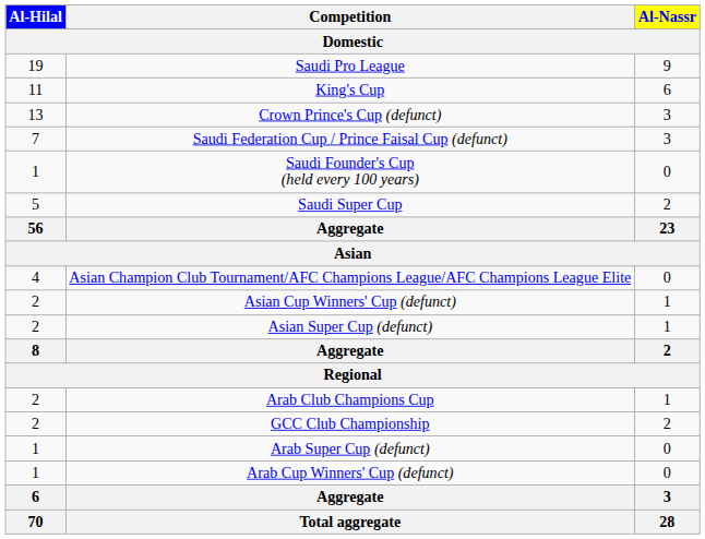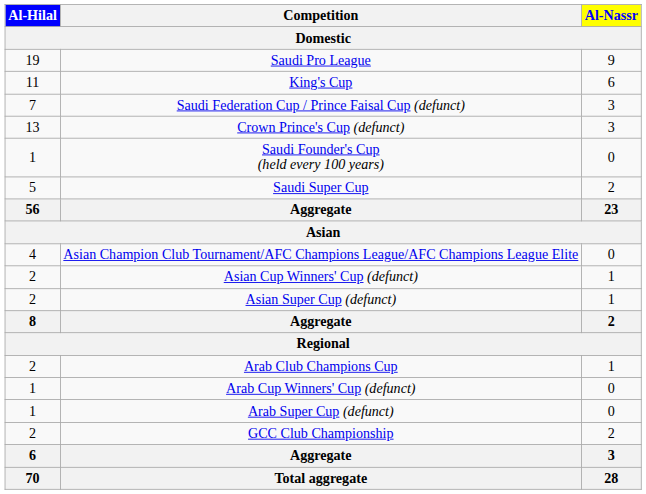rows swapped: Crown Prince's Cup (defunct) <-> Saudi Federation Cup / Prince Faisal Cup (defunct)
rows swapped: Arab Cup Winners' Cup (defunct) <-> GCC Club Championship
